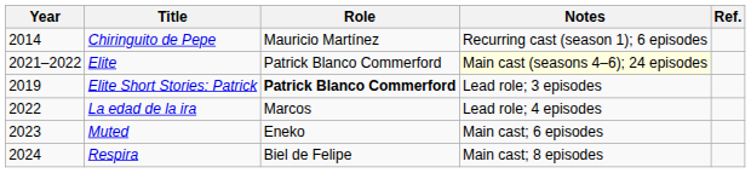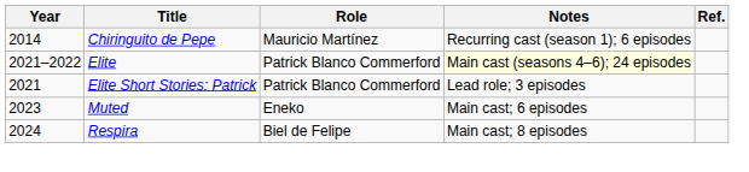Elite Short Stories: Patrick | Year: 2019 -> 2021
Elite Short Stories: Patrick | Role: bold -> normal
- row: 2022 | La edad de la ira | Marcos | Lead role; 4 episodes
